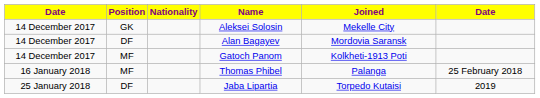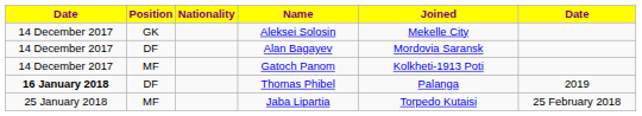Thomas Phibel | column 1: normal -> bold
Thomas Phibel | Position: MF -> DF
Thomas Phibel | column 6: 25 February 2018 -> 2019
Jaba Lipartia | Position: DF -> MF
Jaba Lipartia | column 6: 2019 -> 25 February 2018
